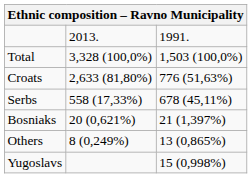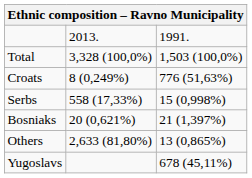Croats | column 2: 2,633 (81,80%) -> 8 (0,249%)
Serbs | column 3: 678 (45,11%) -> 15 (0,998%)
Others | column 2: 8 (0,249%) -> 2,633 (81,80%)
Yugoslavs | column 3: 15 (0,998%) -> 678 (45,11%)
